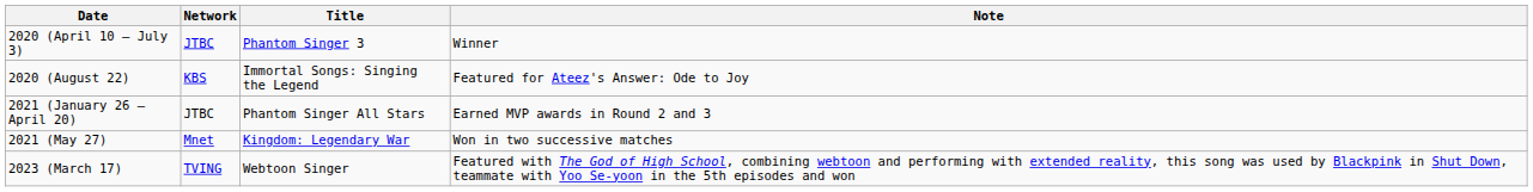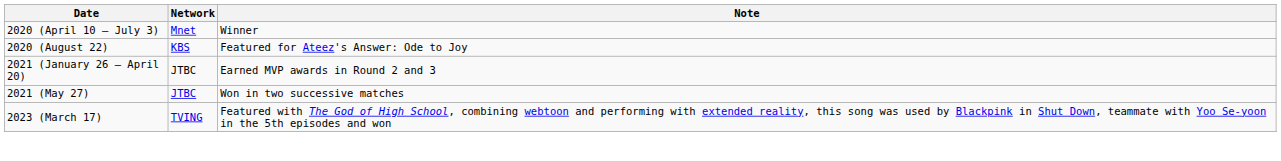- column: Title | Phantom Singer 3 | Immortal Songs: Singing the Legend | Phantom Singer All Stars | Kingdom: Legendary War | Webtoon Singer
2020 (April 10 – July 3) | Network: JTBC -> Mnet
2021 (May 27) | Network: Mnet -> JTBC
